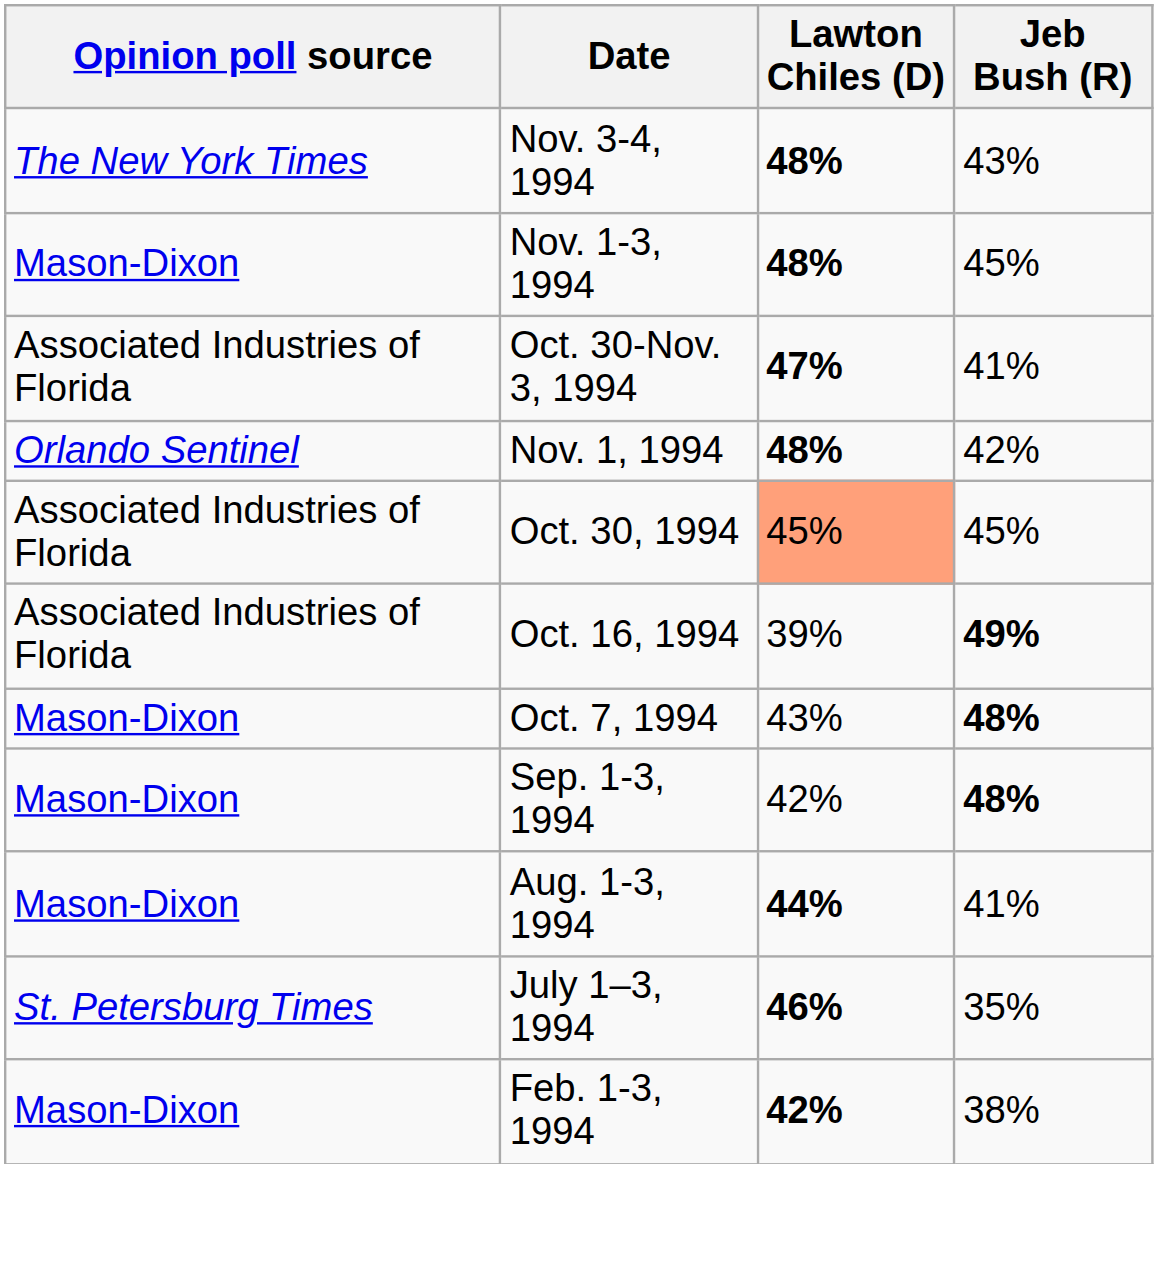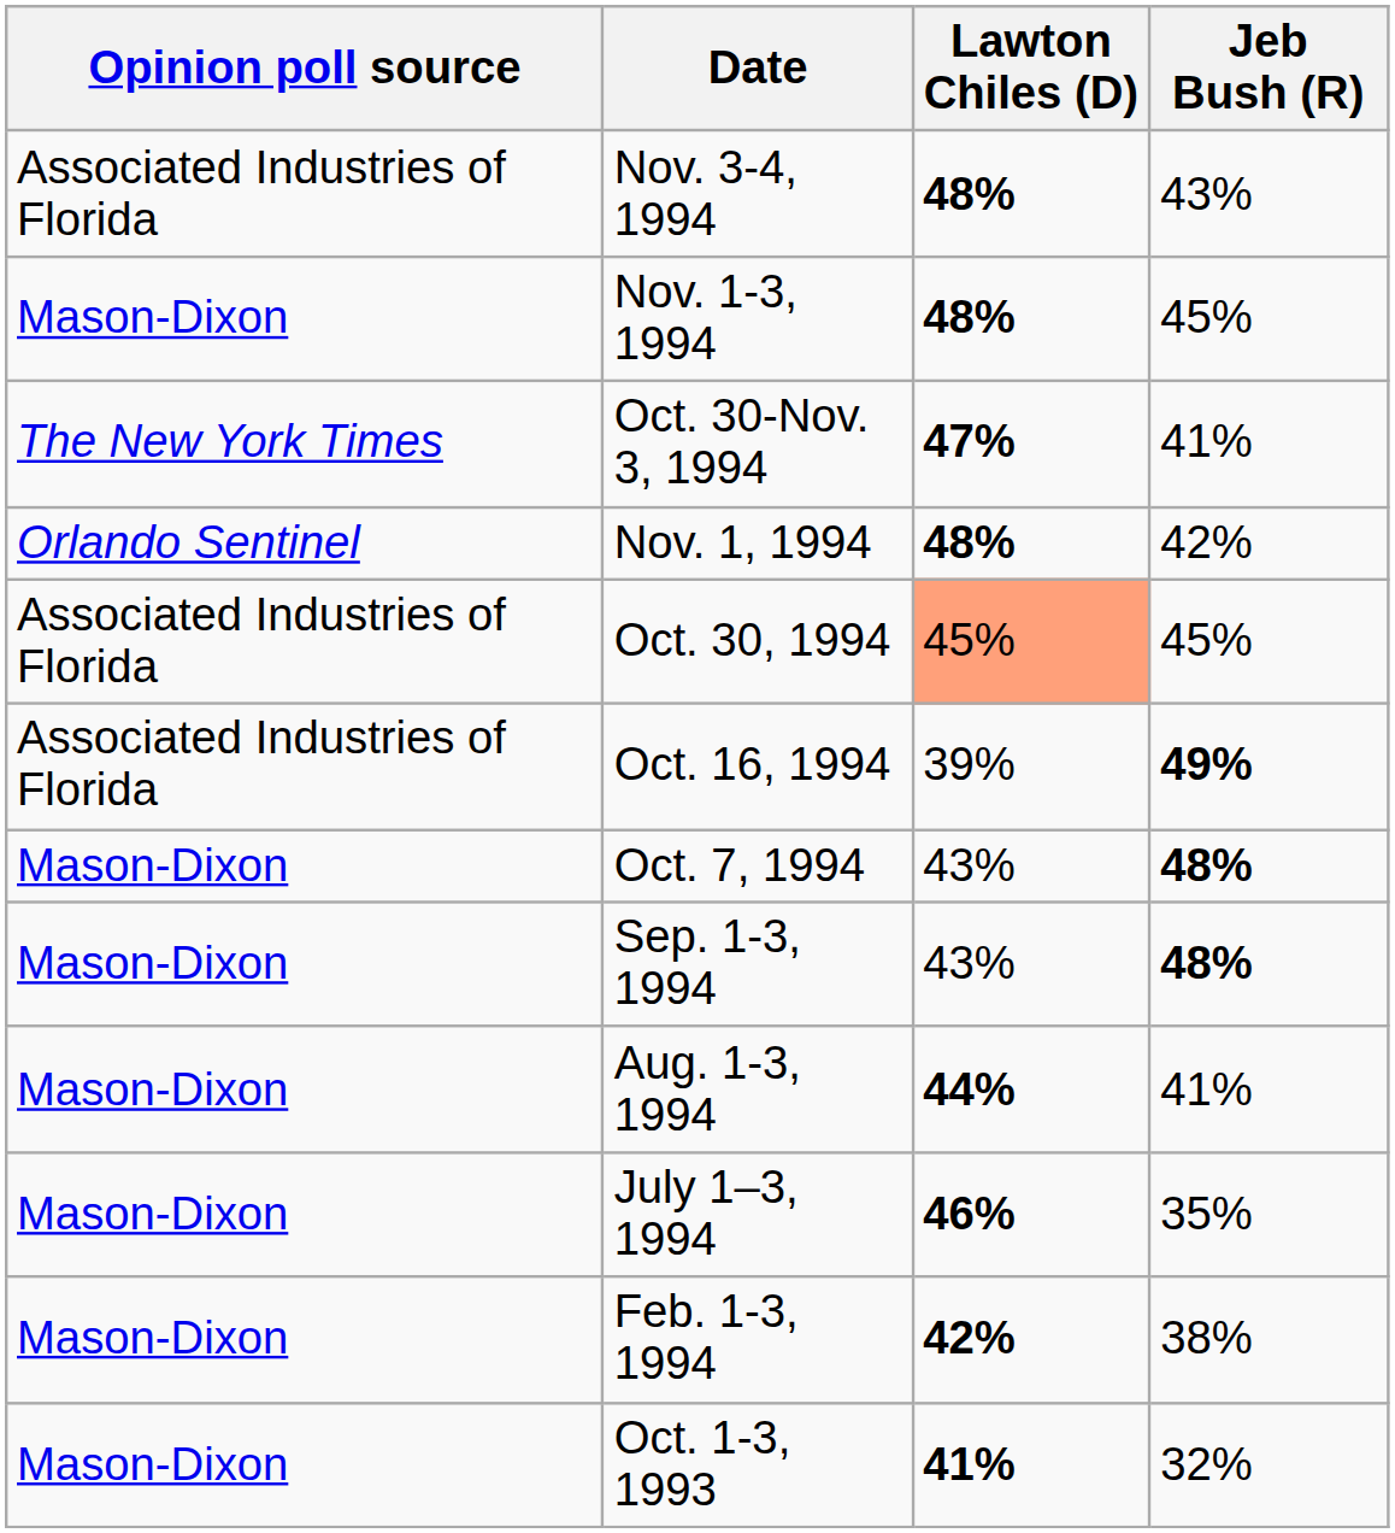Nov. 3-4, 1994 | Opinion poll source: The New York Times -> Associated Industries of Florida
Oct. 30-Nov. 3, 1994 | Opinion poll source: Associated Industries of Florida -> The New York Times
Sep. 1-3, 1994 | Lawton Chiles (D): 42% -> 43%
July 1–3, 1994 | Opinion poll source: St. Petersburg Times -> Mason-Dixon
+ row: Mason-Dixon | Oct. 1-3, 1993 | 41% | 32%
